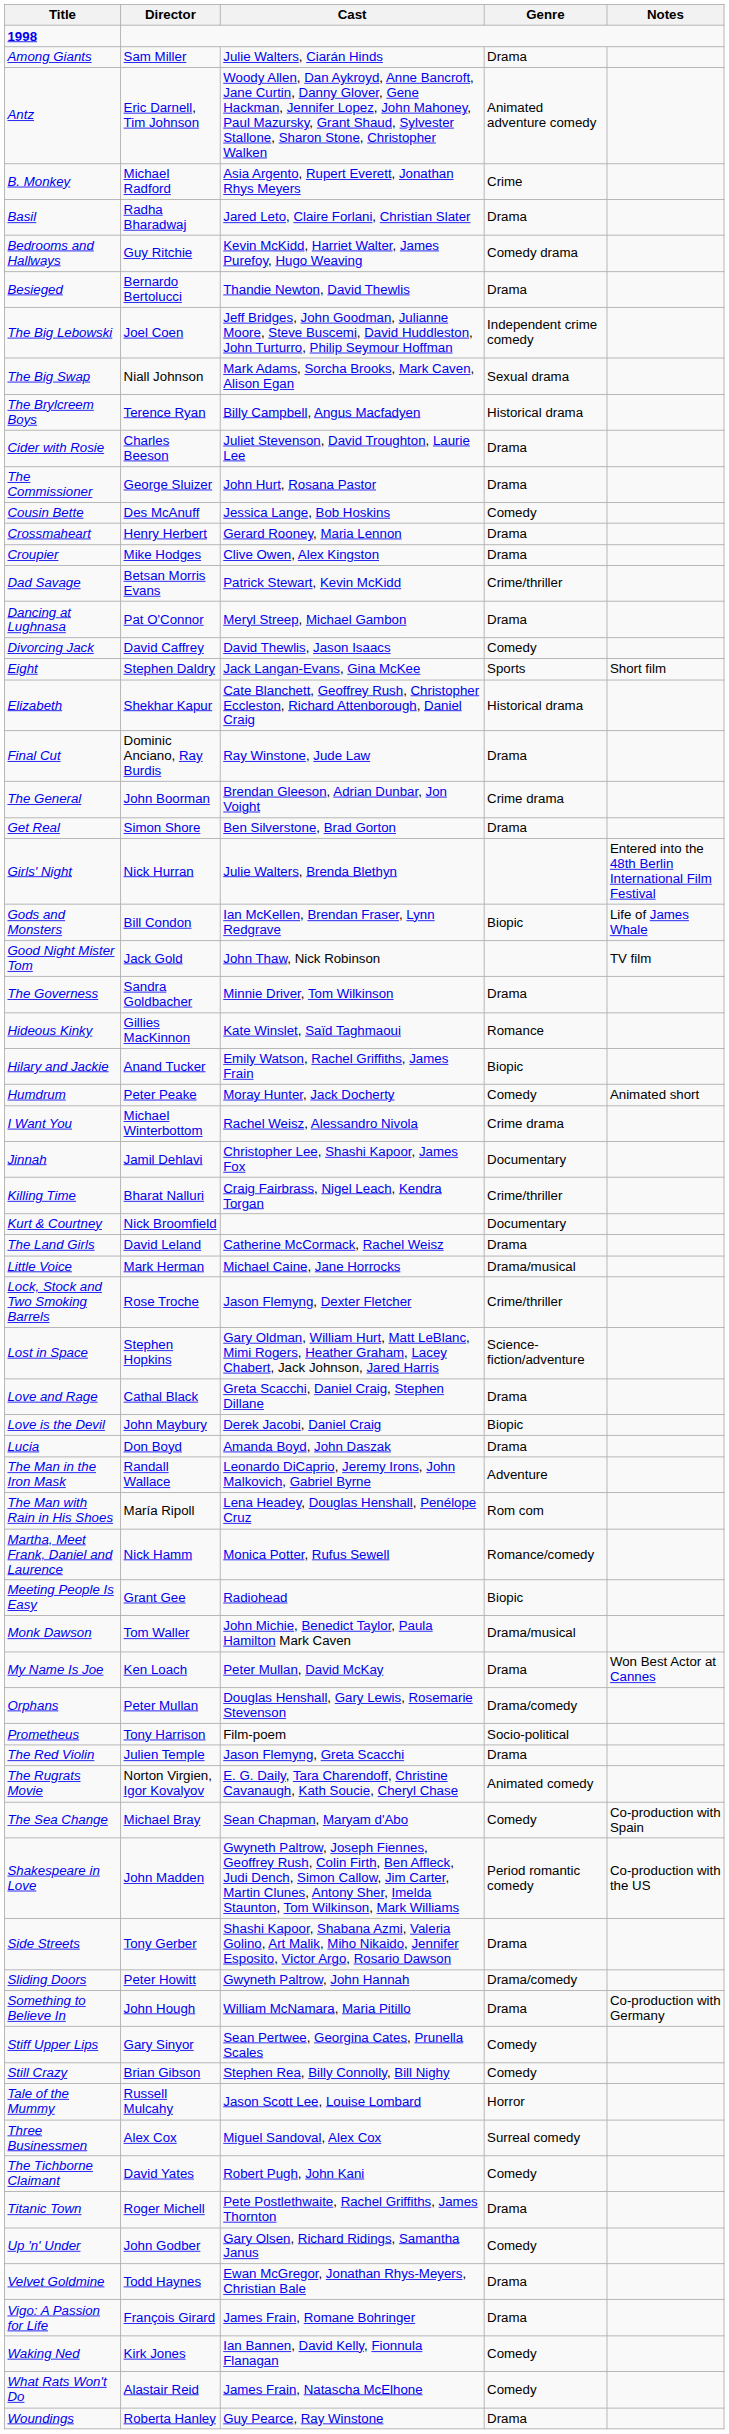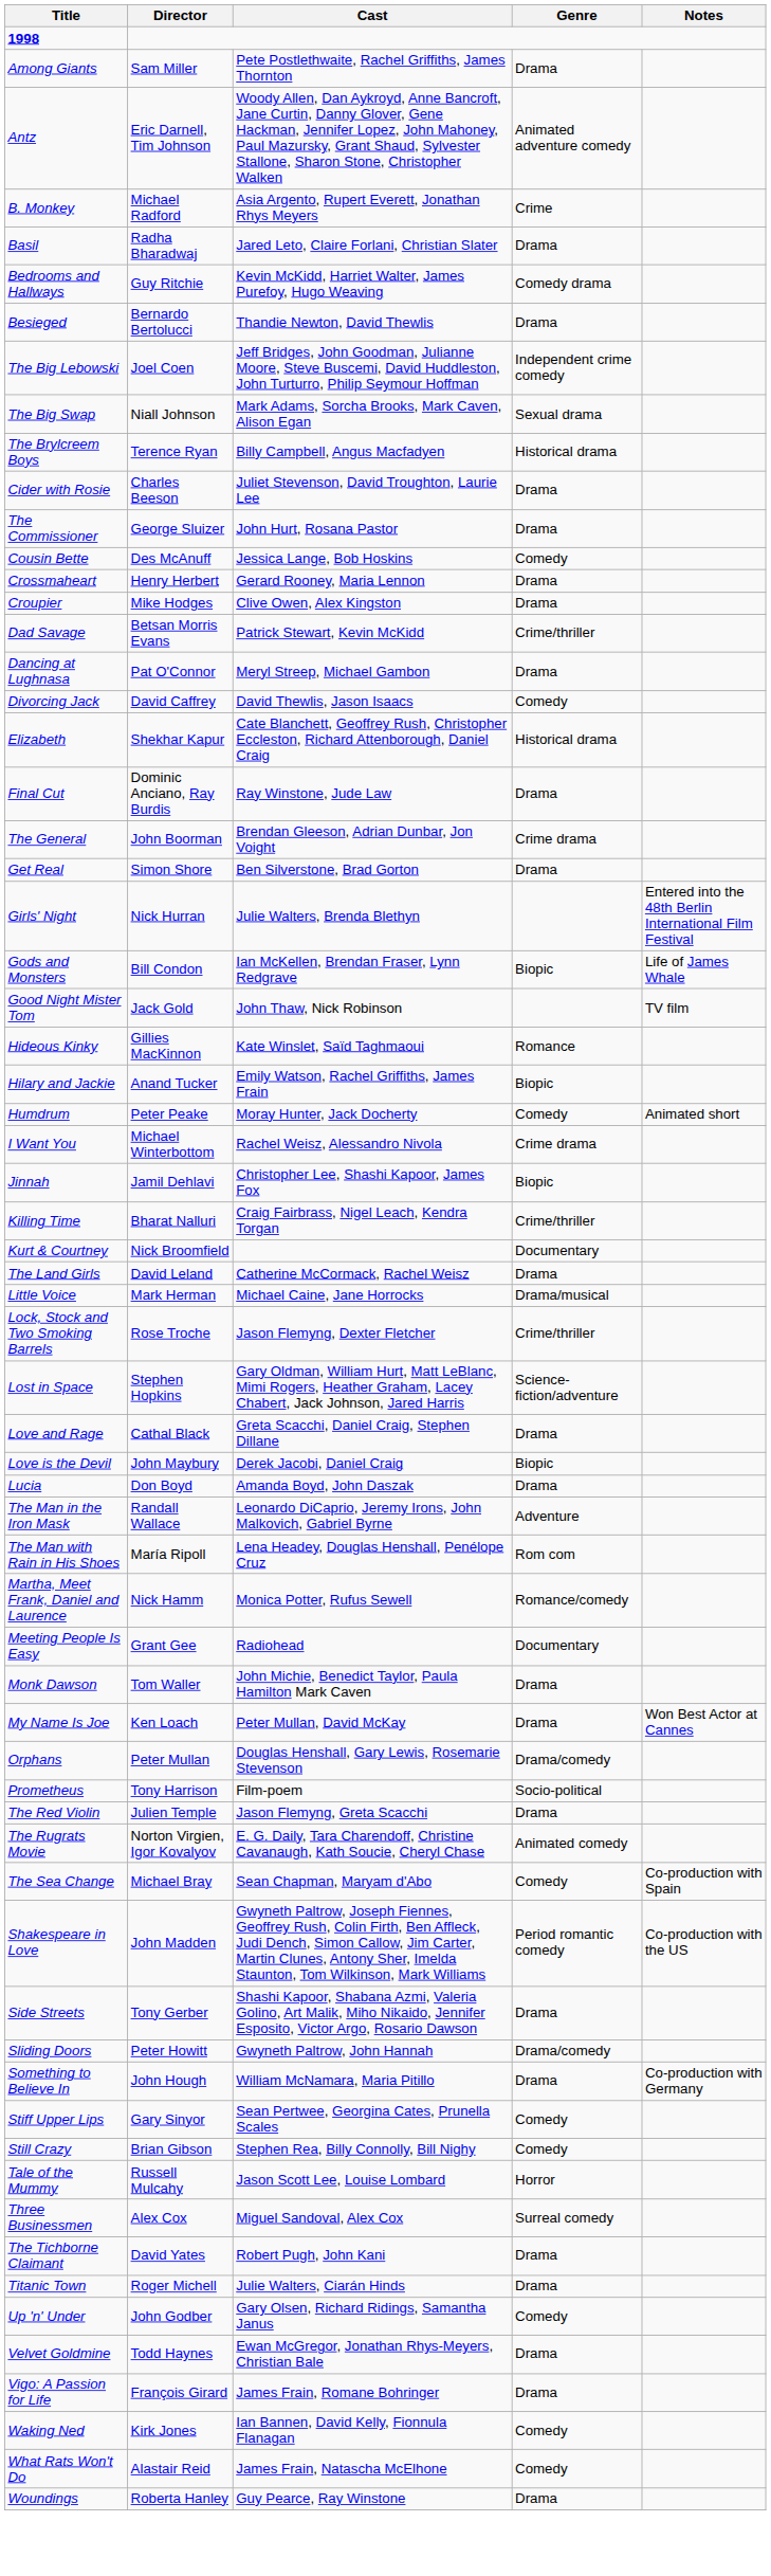Among Giants | Cast: Julie Walters, Ciarán Hinds -> Pete Postlethwaite, Rachel Griffiths, James Thornton
- row: Eight | Stephen Daldry | Jack Langan-Evans, Gina McKee | Sports | Short film
- row: The Governess | Sandra Goldbacher | Minnie Driver, Tom Wilkinson | Drama
Jinnah | Genre: Documentary -> Biopic
Meeting People Is Easy | Genre: Biopic -> Documentary
Monk Dawson | Genre: Drama/musical -> Drama
The Tichborne Claimant | Genre: Comedy -> Drama
Titanic Town | Cast: Pete Postlethwaite, Rachel Griffiths, James Thornton -> Julie Walters, Ciarán Hinds
